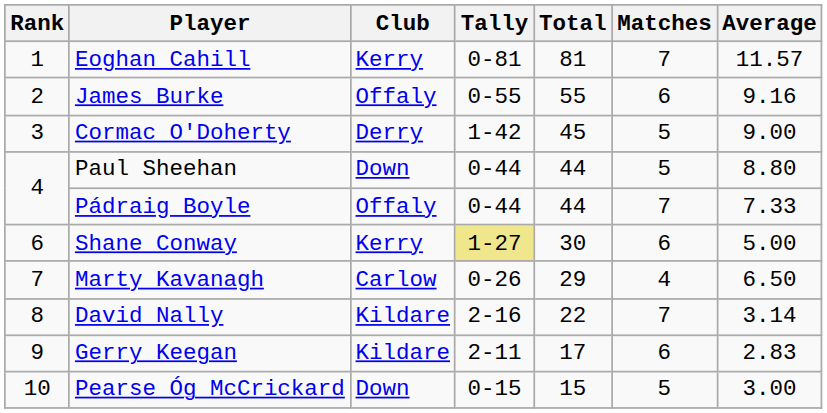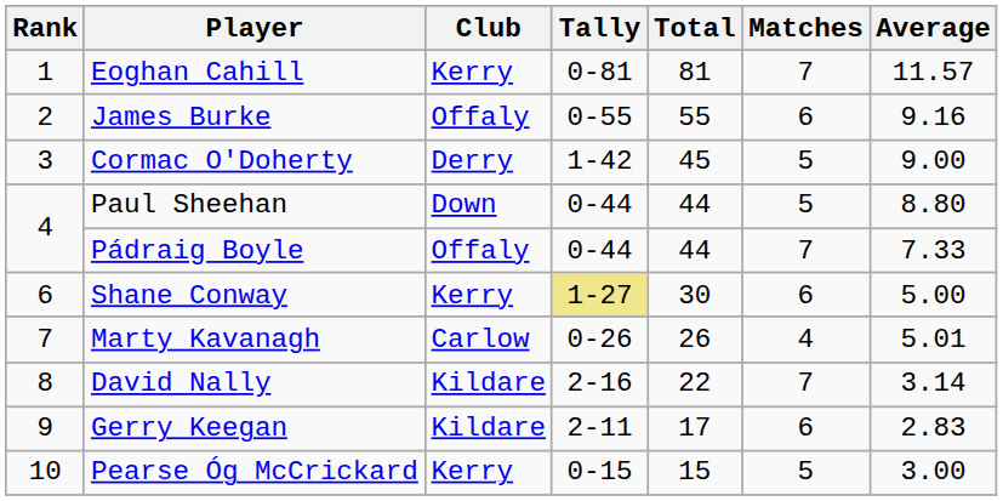Marty Kavanagh | Total: 29 -> 26
Marty Kavanagh | Average: 6.50 -> 5.01
Pearse Óg McCrickard | Club: Down -> Kerry
